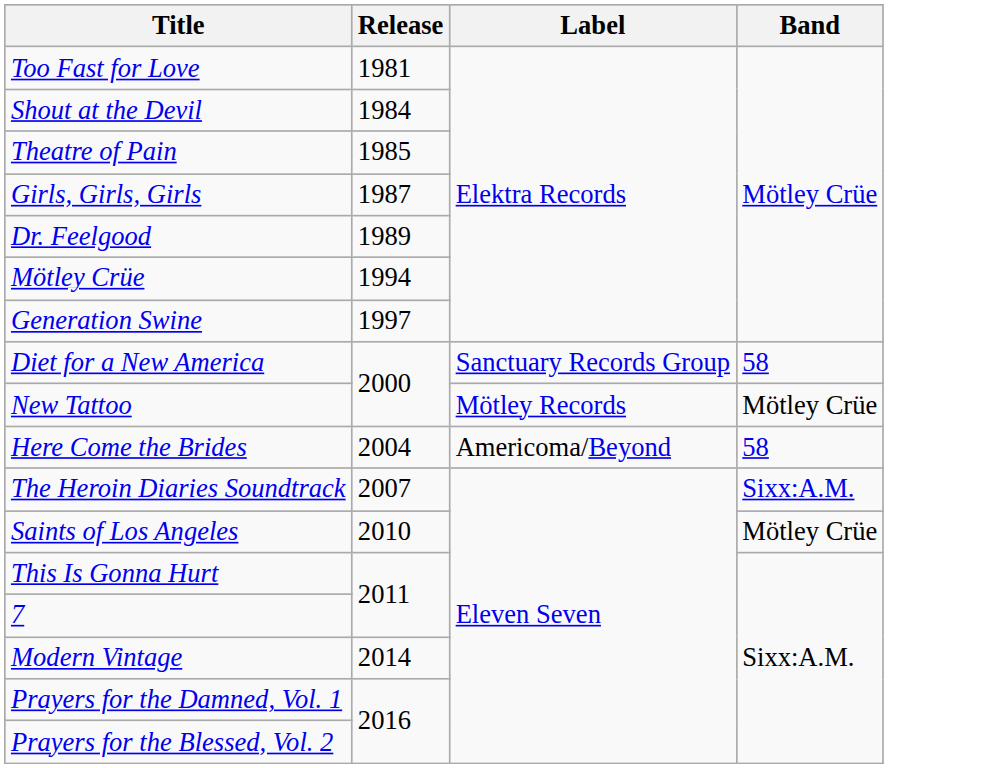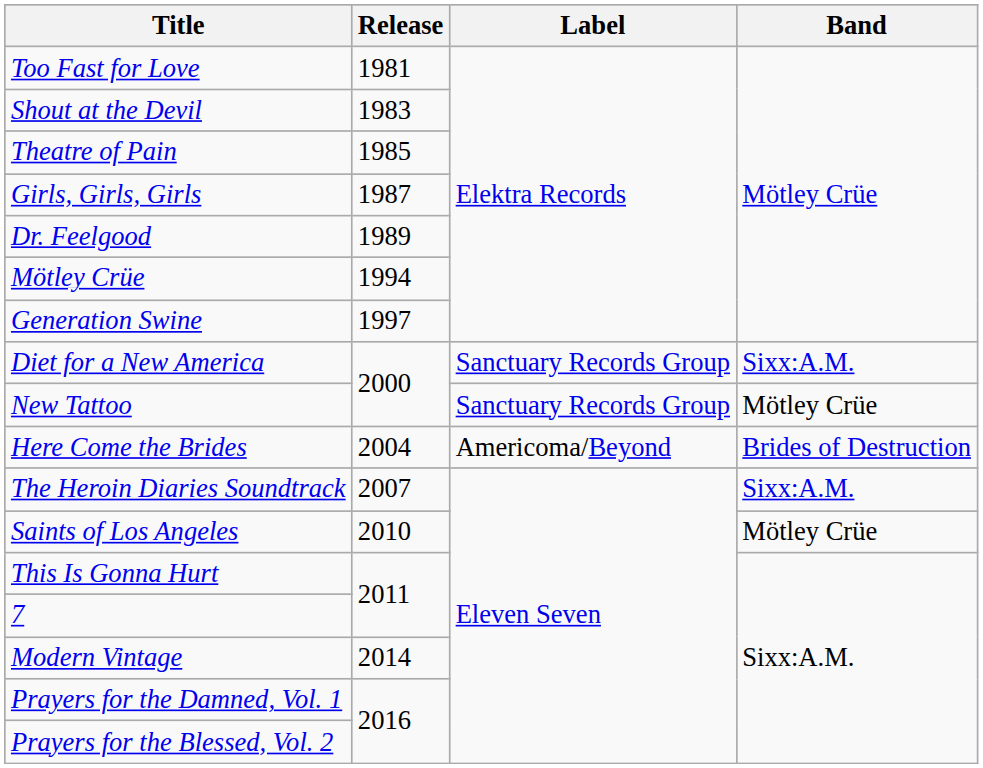Shout at the Devil | Release: 1984 -> 1983
Diet for a New America | Band: 58 -> Sixx:A.M.
New Tattoo | Label: Mötley Records -> Sanctuary Records Group
Here Come the Brides | Band: 58 -> Brides of Destruction
